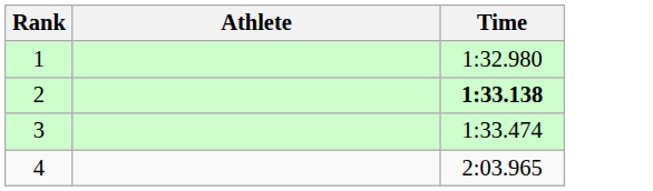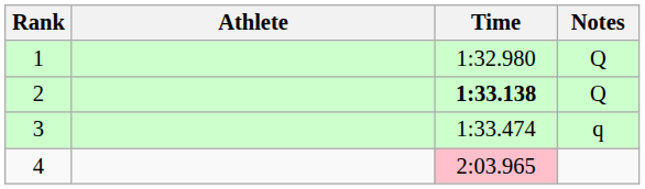+ column: Notes | Q | Q | q
4 | Time: no background -> pink background
